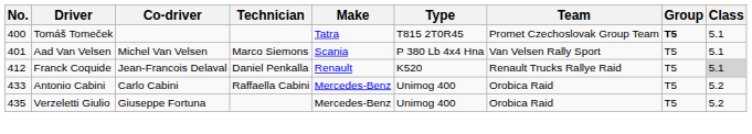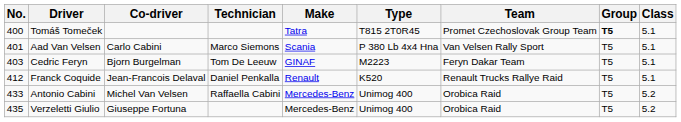Aad Van Velsen | Co-driver: Michel Van Velsen -> Carlo Cabini
+ row: 403 | Cedric Feryn | Bjorn Burgelman | Tom De Leeuw | GINAF | M2223 | Feryn Dakar Team | T5 | 5.1
Franck Coquide | Class: lightgrey background -> no background
Antonio Cabini | Co-driver: Carlo Cabini -> Michel Van Velsen
